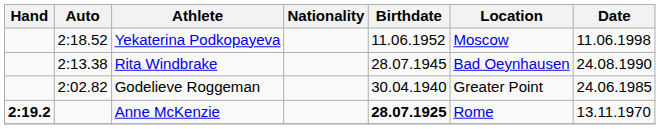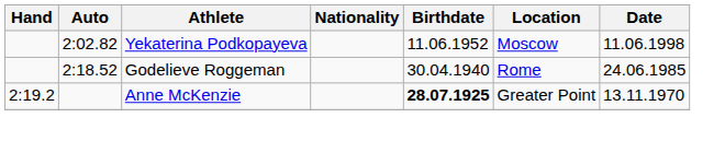Yekaterina Podkopayeva | Auto: 2:18.52 -> 2:02.82
- row: 2:13.38 | Rita Windbrake | 28.07.1945 | Bad Oeynhausen | 24.08.1990
Godelieve Roggeman | Auto: 2:02.82 -> 2:18.52
Godelieve Roggeman | Location: Greater Point -> Rome
Anne McKenzie | Hand: bold -> normal
Anne McKenzie | Location: Rome -> Greater Point
